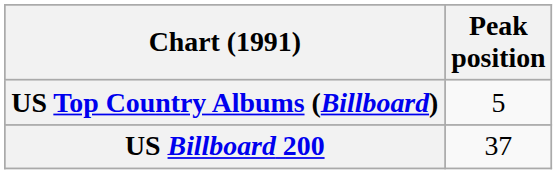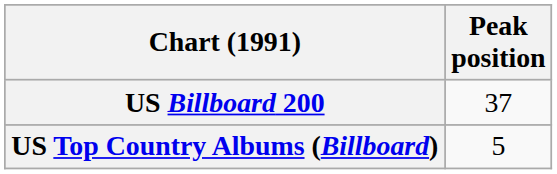rows swapped: US Billboard 200 <-> US Top Country Albums (Billboard)
